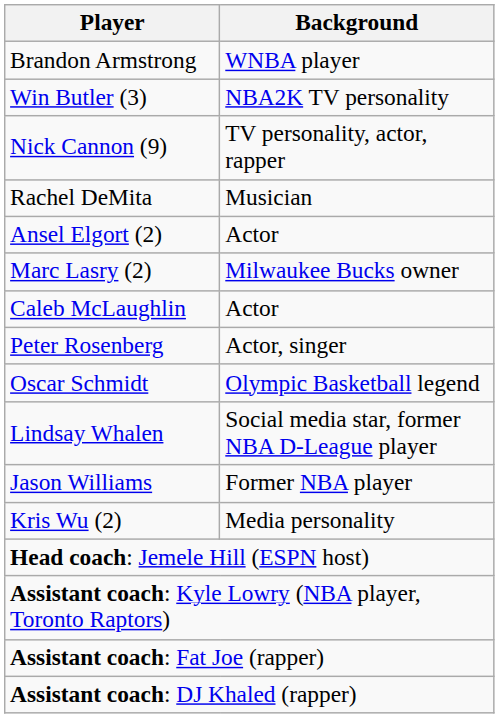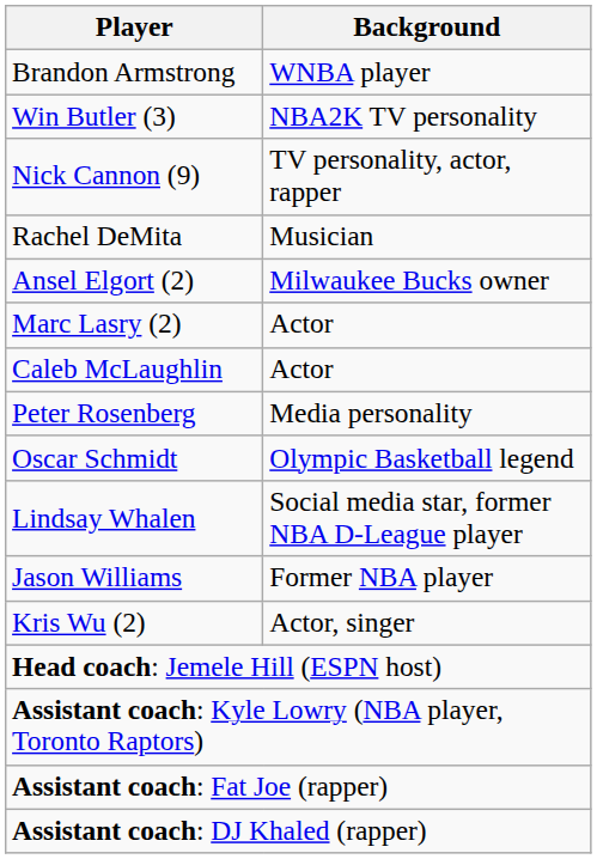Ansel Elgort (2) | Background: Actor -> Milwaukee Bucks owner
Marc Lasry (2) | Background: Milwaukee Bucks owner -> Actor
Peter Rosenberg | Background: Actor, singer -> Media personality
Kris Wu (2) | Background: Media personality -> Actor, singer
